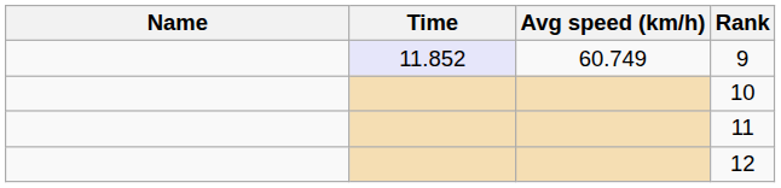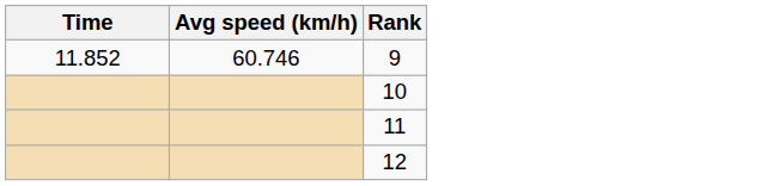- column: Name
9 | Time: lavender background -> no background
9 | Avg speed (km/h): 60.749 -> 60.746
